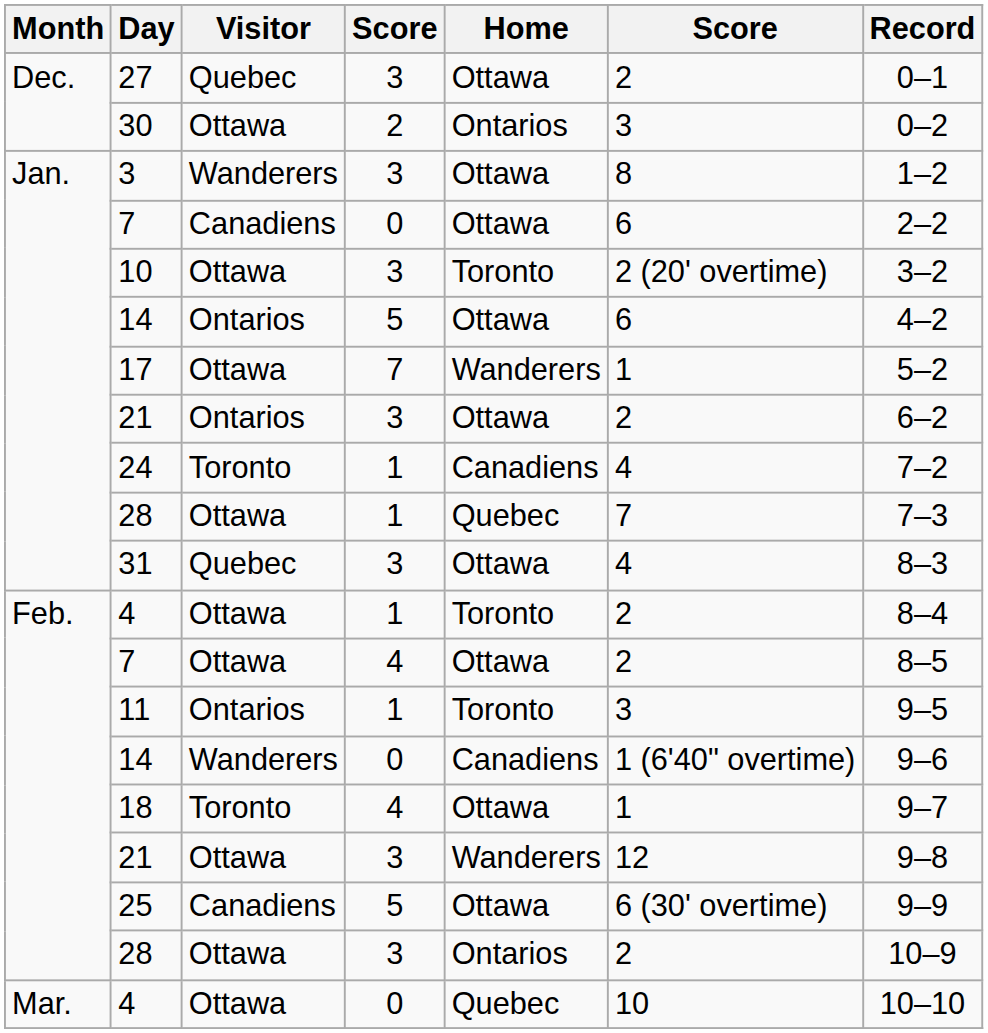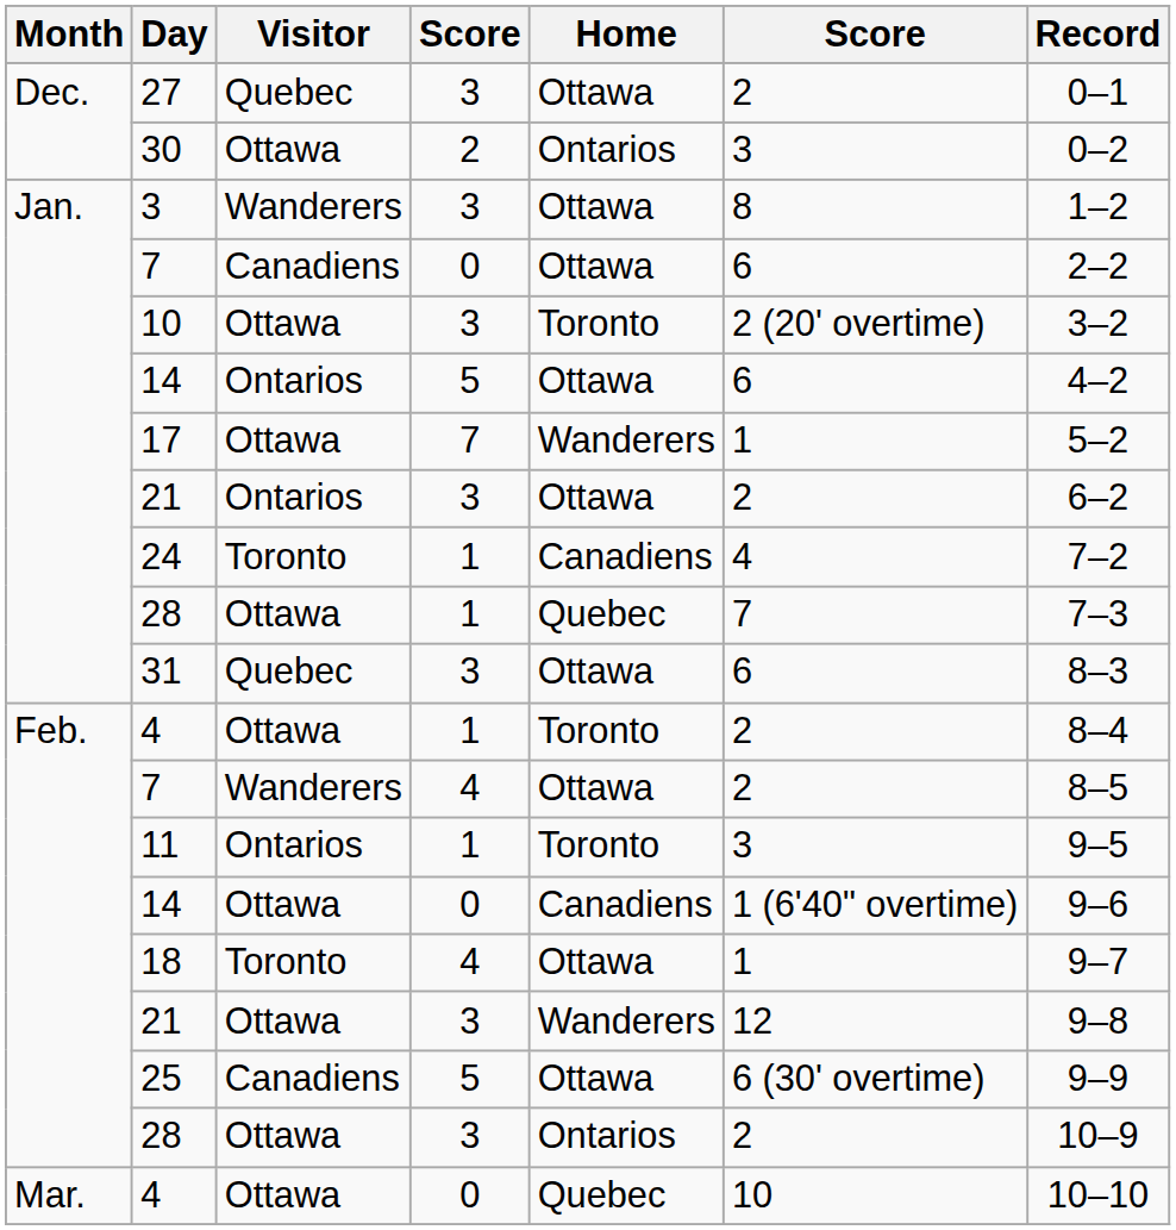31 | column 6: 4 -> 6
Feb. / 7 | Visitor: Ottawa -> Wanderers
Feb. / 14 | Visitor: Wanderers -> Ottawa
